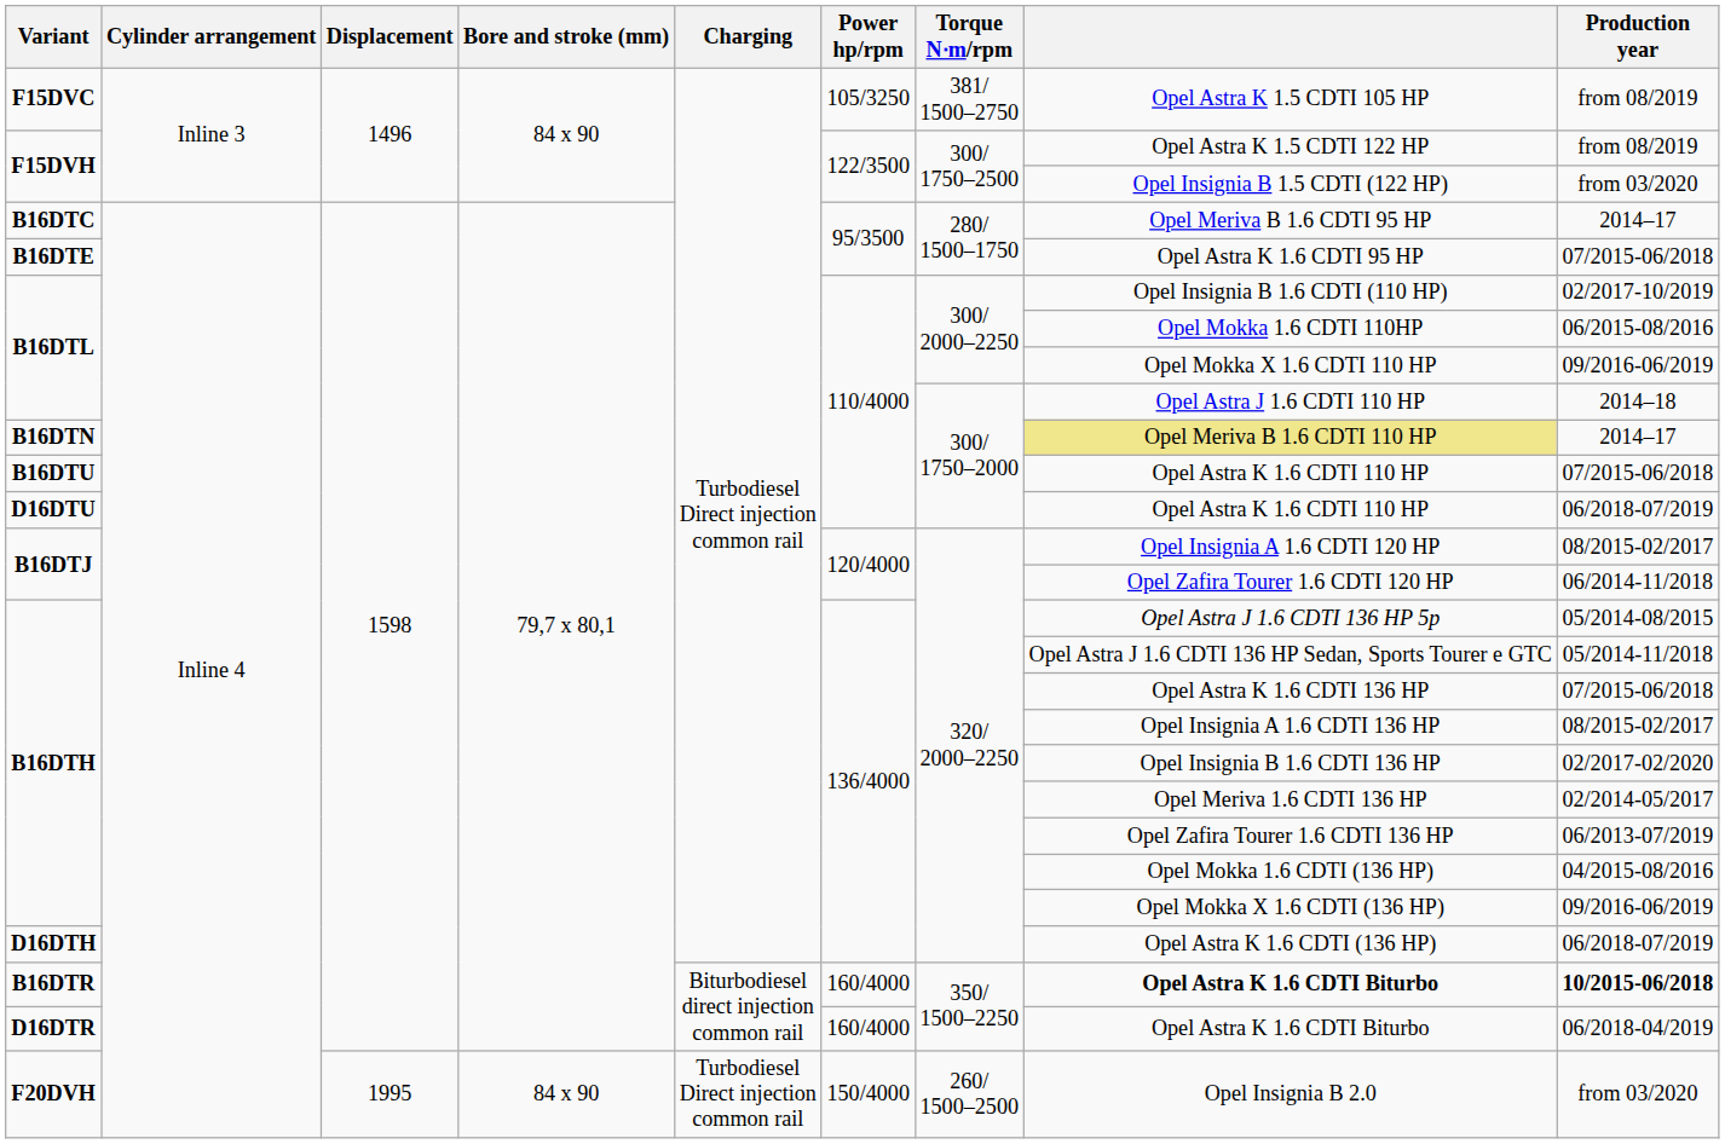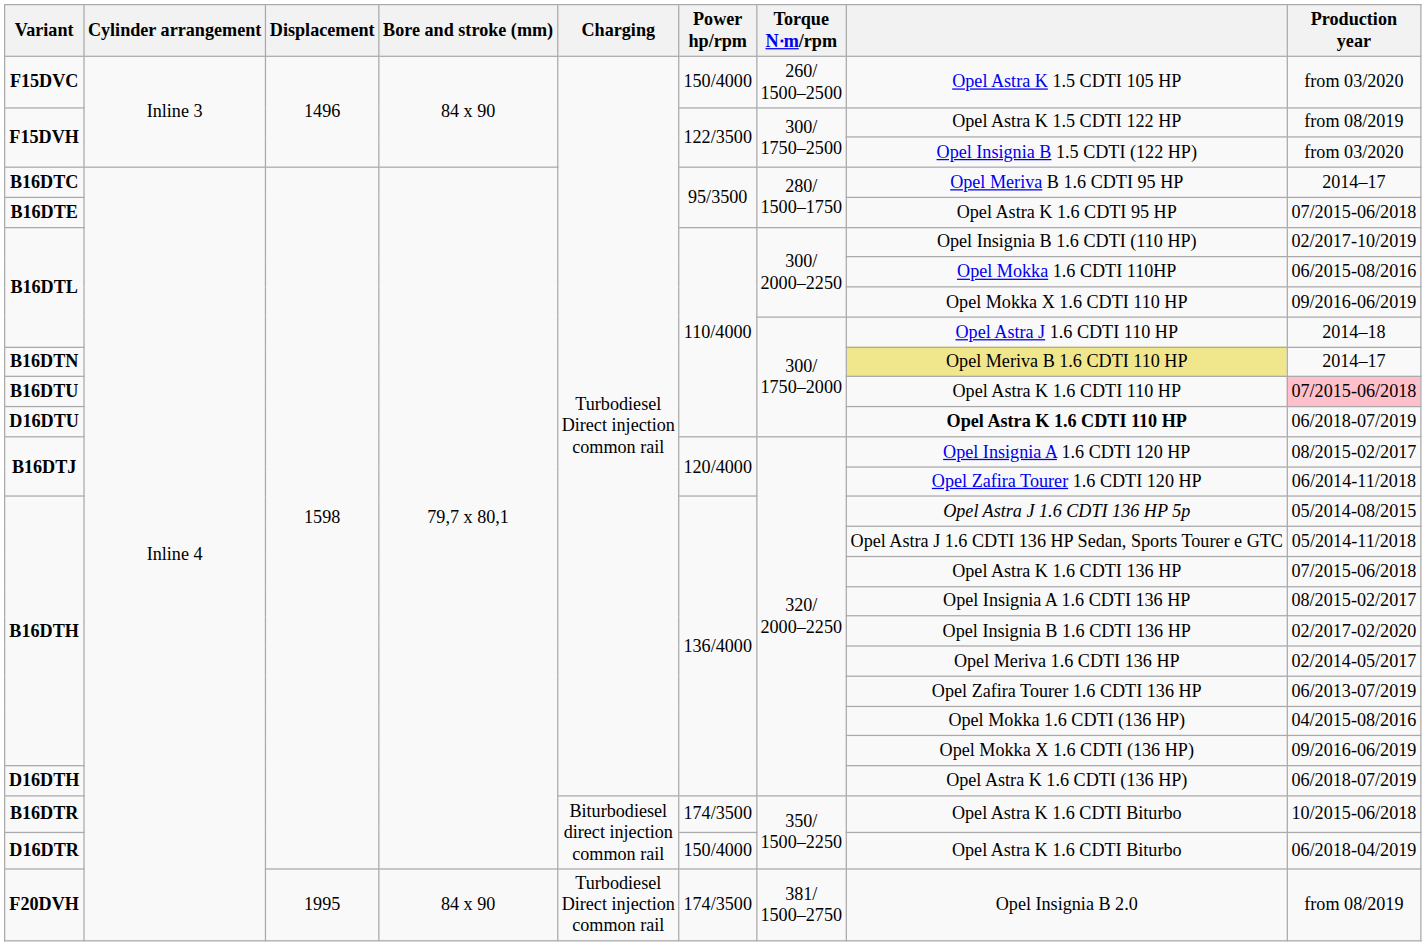F15DVC | Power hp/rpm: 105/3250 -> 150/4000
F15DVC | Torque N⋅m/rpm: 381/ 1500–2750 -> 260/ 1500–2500
F15DVC | Production year: from 08/2019 -> from 03/2020
B16DTU | Production year: no background -> pink background
D16DTU | column 8: normal -> bold
B16DTR | Power hp/rpm: 160/4000 -> 174/3500
B16DTR | column 8: bold -> normal
B16DTR | Production year: bold -> normal
D16DTR | Power hp/rpm: 160/4000 -> 150/4000
F20DVH | Power hp/rpm: 150/4000 -> 174/3500
F20DVH | Torque N⋅m/rpm: 260/ 1500–2500 -> 381/ 1500–2750
F20DVH | Production year: from 03/2020 -> from 08/2019
